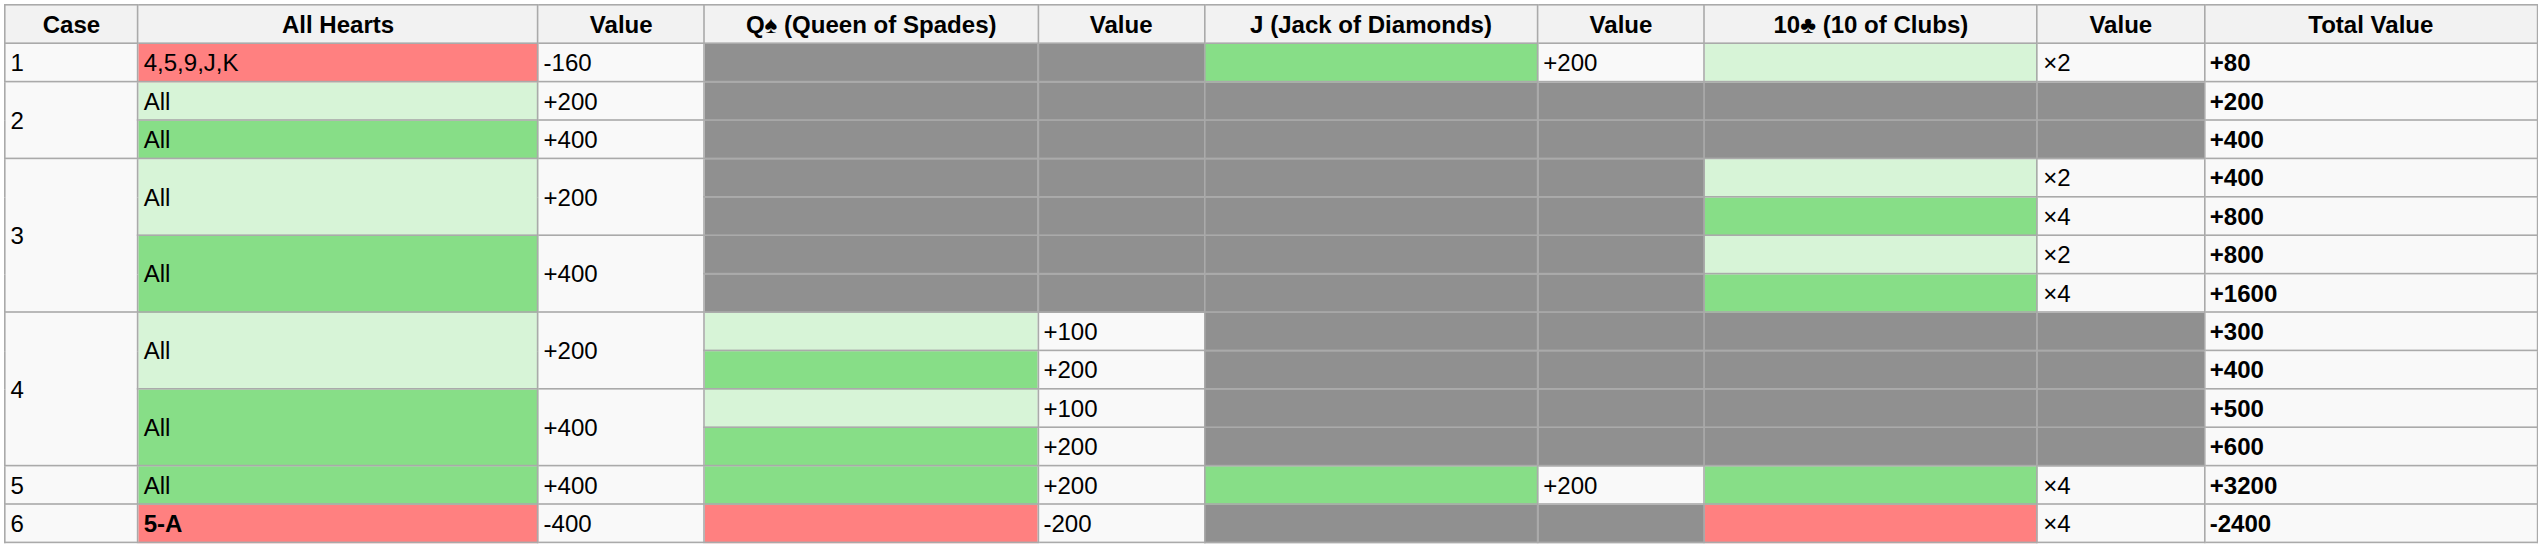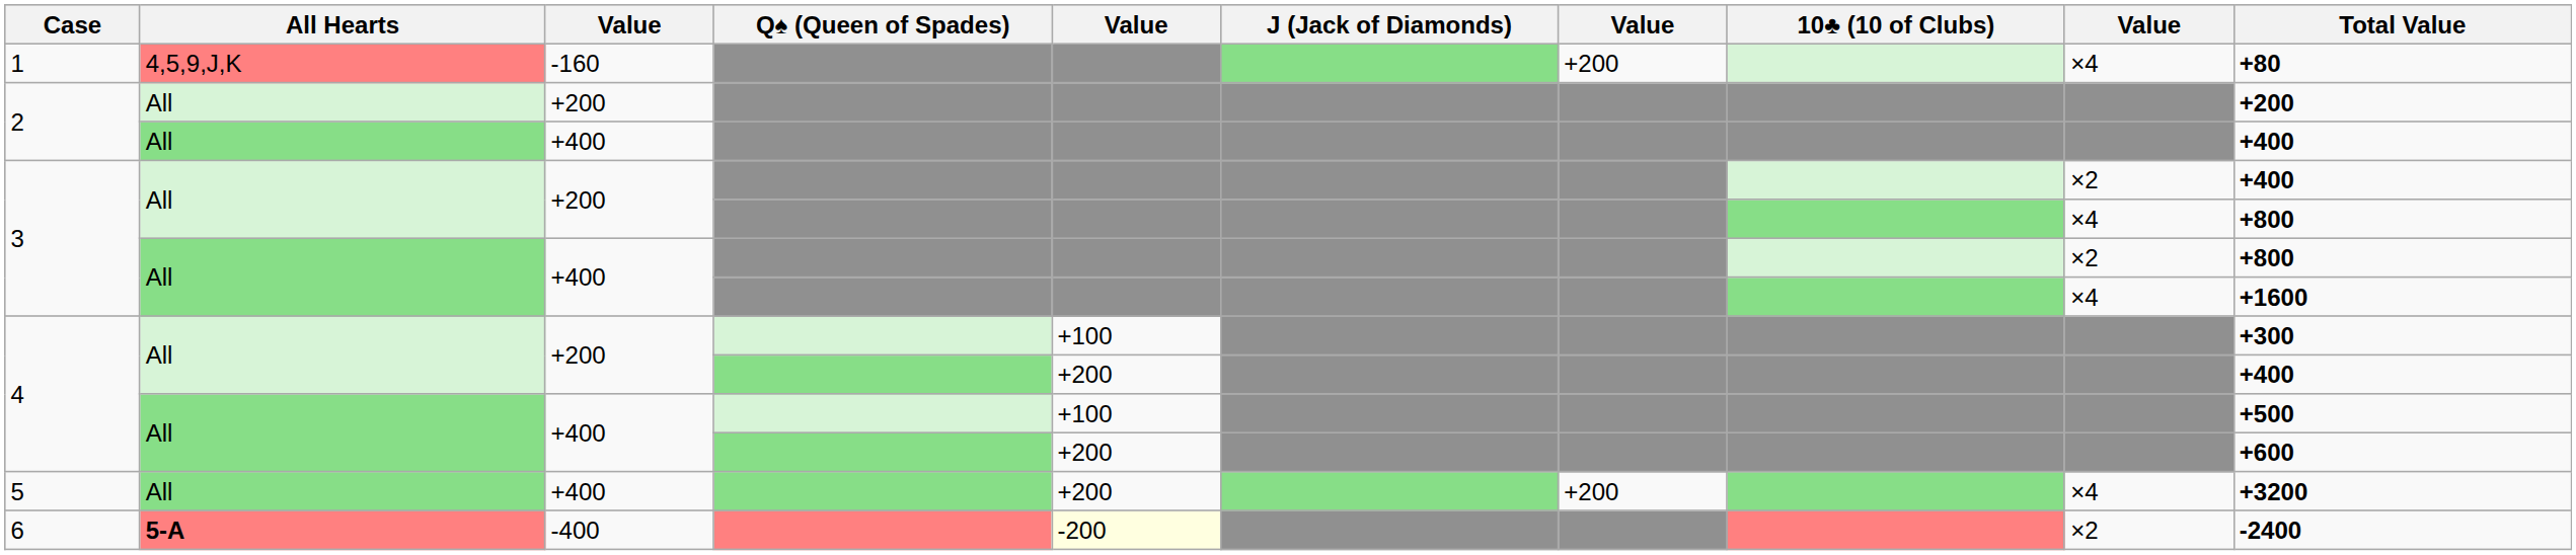1 | column 9: ×2 -> ×4
6 | column 5: no background -> lightyellow background
6 | column 9: ×4 -> ×2
